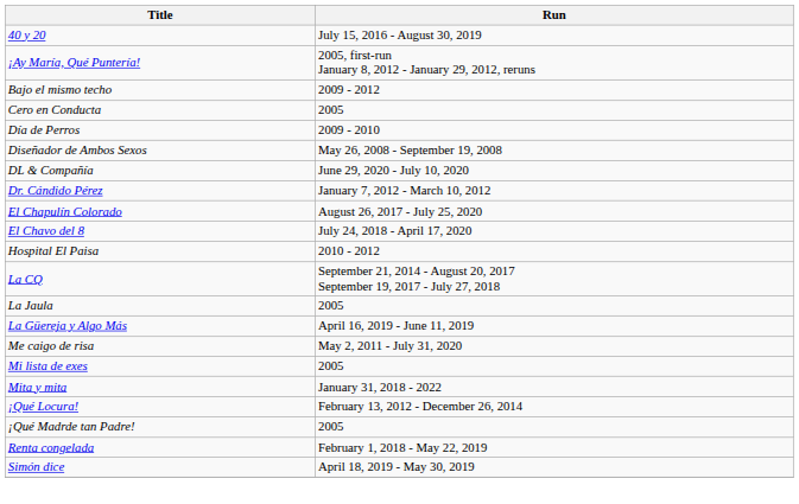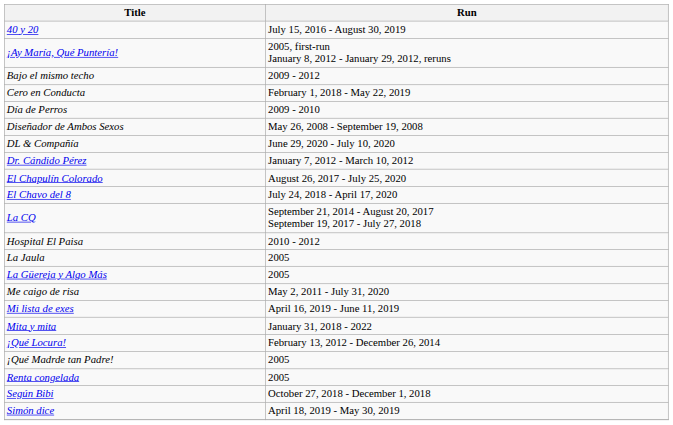Cero en Conducta | Run: 2005 -> February 1, 2018 - May 22, 2019
rows swapped: Hospital El Paisa <-> La CQ
La Güereja y Algo Más | Run: April 16, 2019 - June 11, 2019 -> 2005
Mi lista de exes | Run: 2005 -> April 16, 2019 - June 11, 2019
Renta congelada | Run: February 1, 2018 - May 22, 2019 -> 2005
+ row: Según Bibi | October 27, 2018 - December 1, 2018
